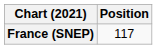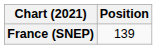France (SNEP) | Position: 117 -> 139
